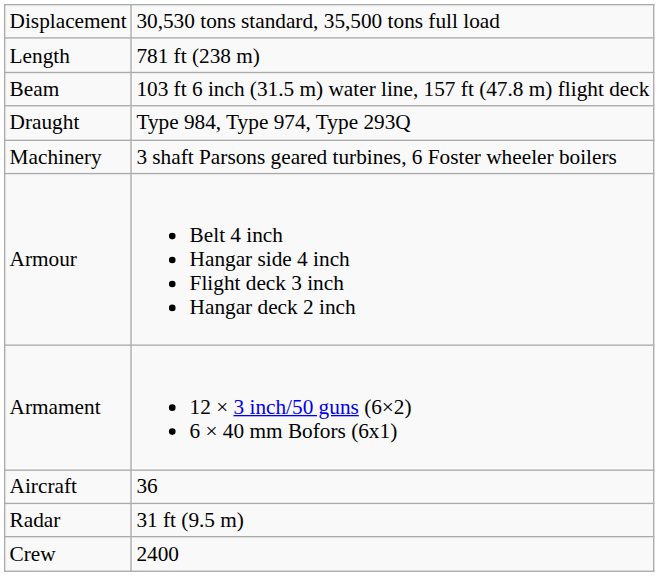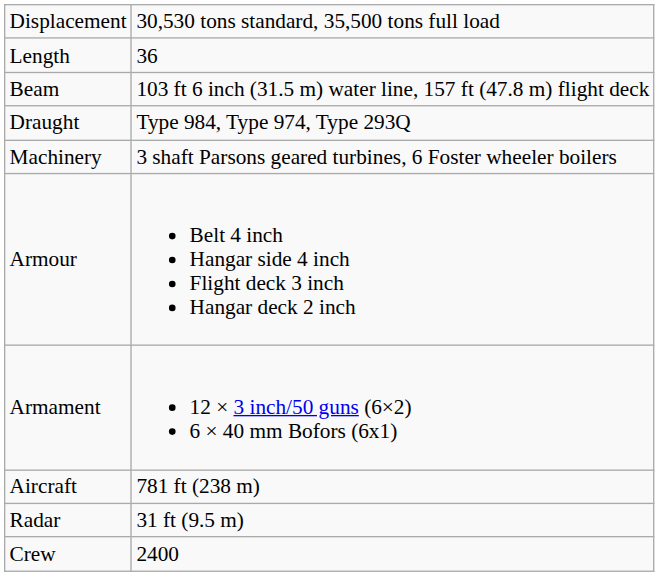Length | column 2: 781 ft (238 m) -> 36
Aircraft | column 2: 36 -> 781 ft (238 m)
